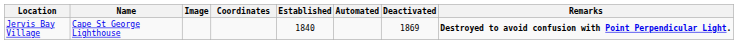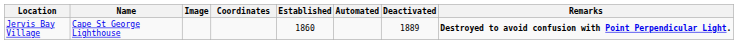Jervis Bay Village | Established: 1840 -> 1860
Jervis Bay Village | Deactivated: 1869 -> 1889
